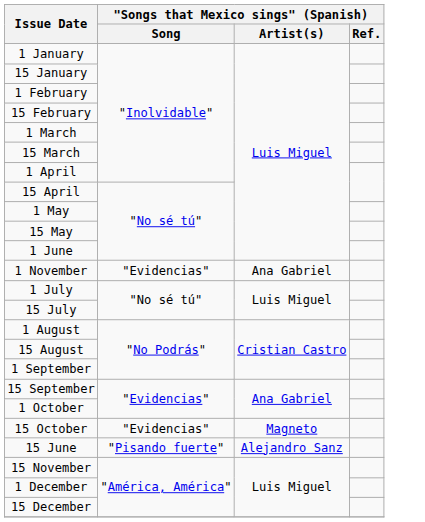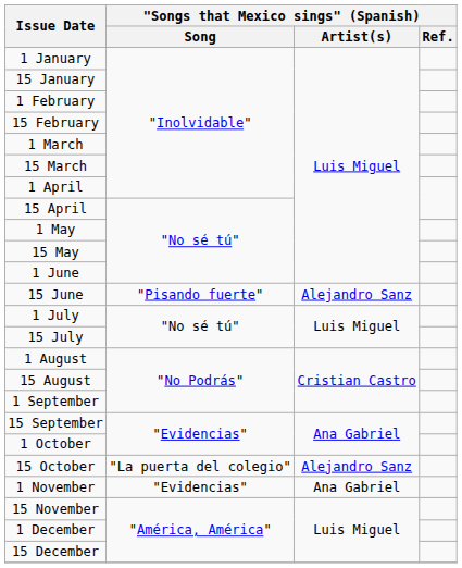rows swapped: 15 June <-> 1 November
15 October | "Songs that Mexico sings" (Spanish) / Song: "Evidencias" -> "La puerta del colegio"
15 October | "Songs that Mexico sings" (Spanish) / Artist(s): Magneto -> Alejandro Sanz
